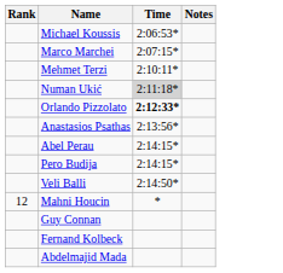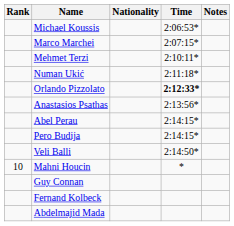+ column: Nationality
Numan Ukić | Time: lightgrey background -> no background
Mahni Houcin | Rank: 12 -> 10
